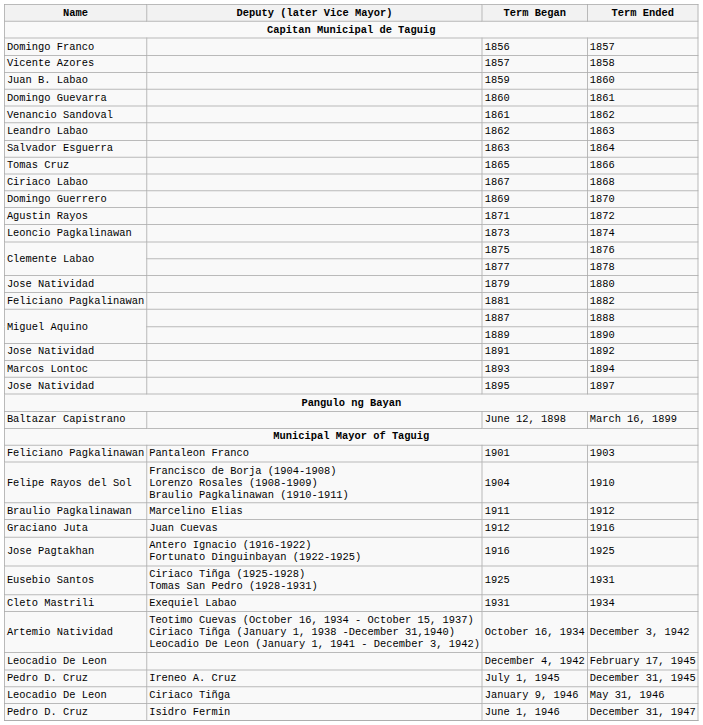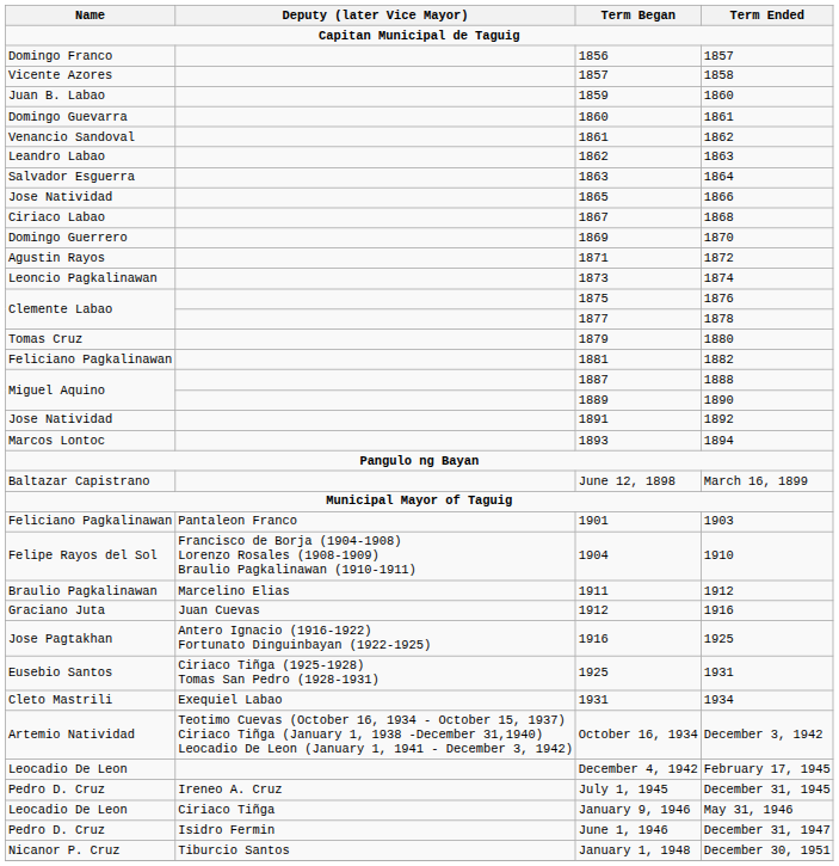1865 | Name: Tomas Cruz -> Jose Natividad
1879 | Name: Jose Natividad -> Tomas Cruz
- row: Jose Natividad | 1895 | 1897
+ row: Nicanor P. Cruz | Tiburcio Santos | January 1, 1948 | December 30, 1951
